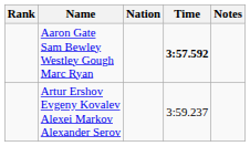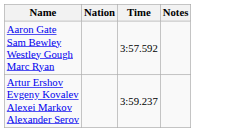- column: Rank
Aaron Gate Sam Bewley Westley Gough Marc Ryan | Time: bold -> normal
